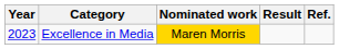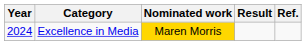Excellence in Media | Year: 2023 -> 2024
